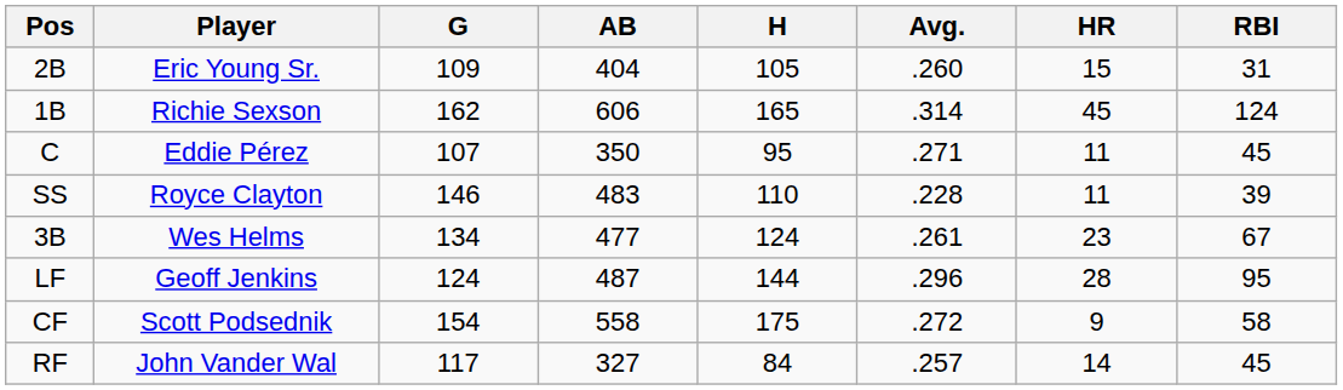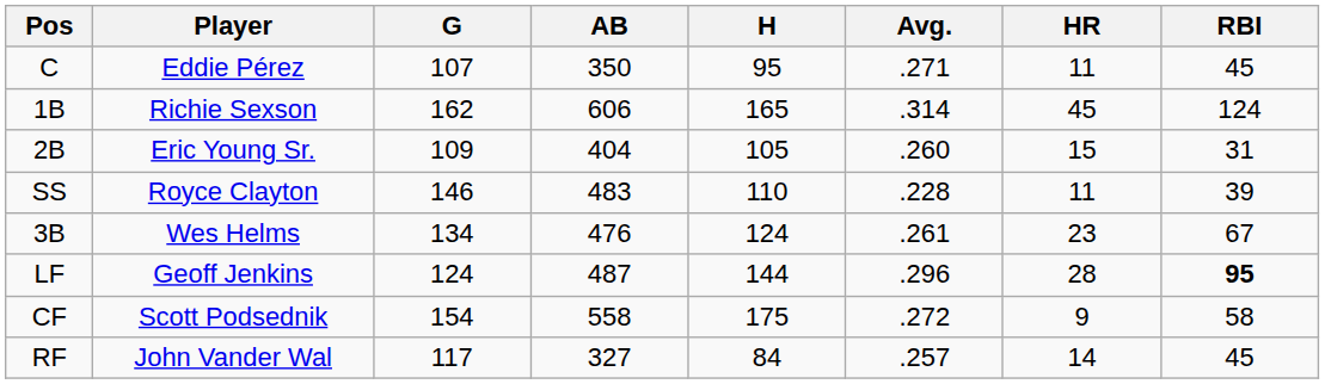rows swapped: C <-> 2B
3B | AB: 477 -> 476
LF | RBI: normal -> bold
